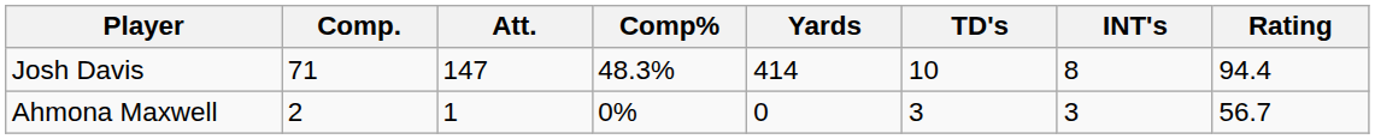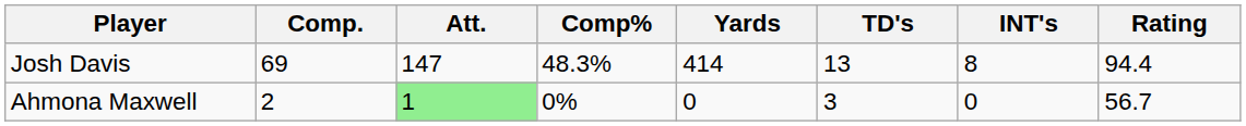Josh Davis | Comp.: 71 -> 69
Josh Davis | TD's: 10 -> 13
Ahmona Maxwell | Att.: no background -> lightgreen background
Ahmona Maxwell | INT's: 3 -> 0
